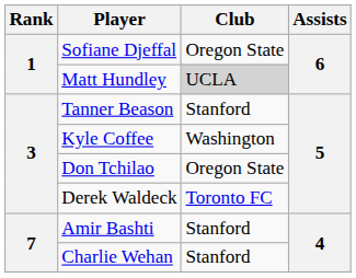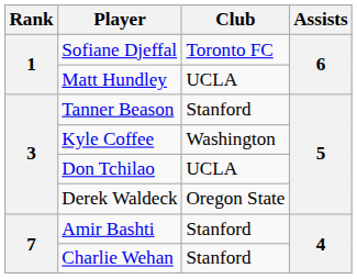Sofiane Djeffal | Club: Oregon State -> Toronto FC
Matt Hundley | Club: lightgrey background -> no background
Don Tchilao | Club: Oregon State -> UCLA
Derek Waldeck | Club: Toronto FC -> Oregon State
